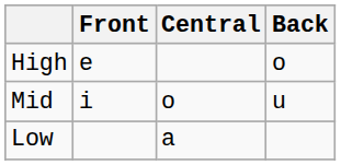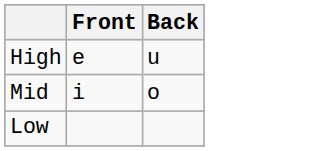- column: Central | o | a
High | Back: o -> u
Mid | Back: u -> o
